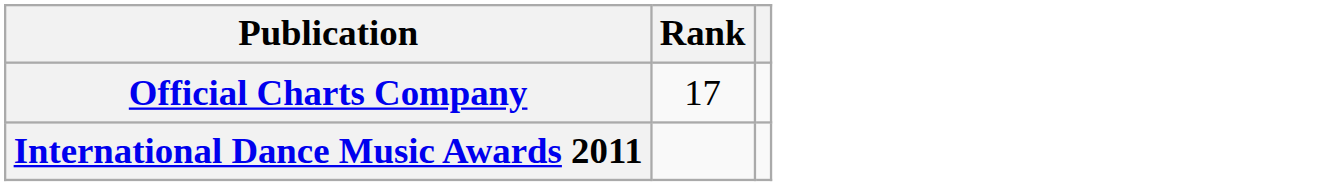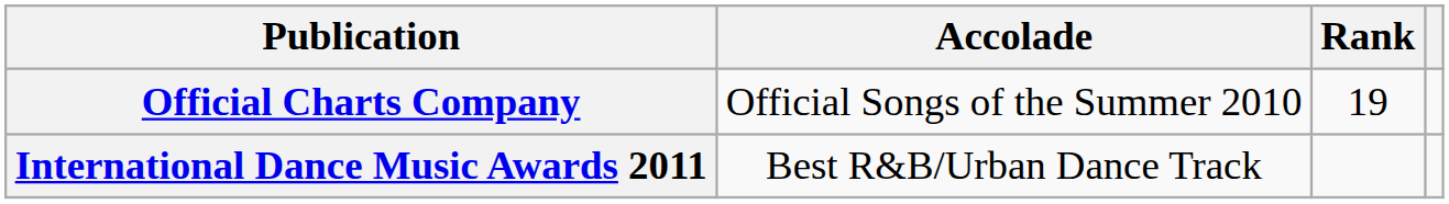+ column: Accolade | Official Songs of the Summer 2010 | Best R&B/Urban Dance Track
Official Charts Company | Rank: 17 -> 19
